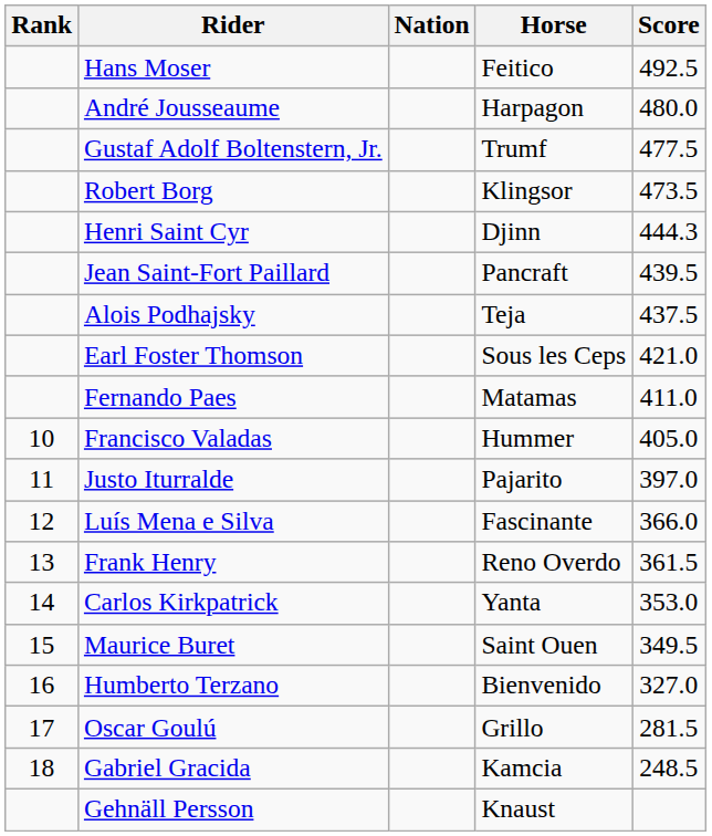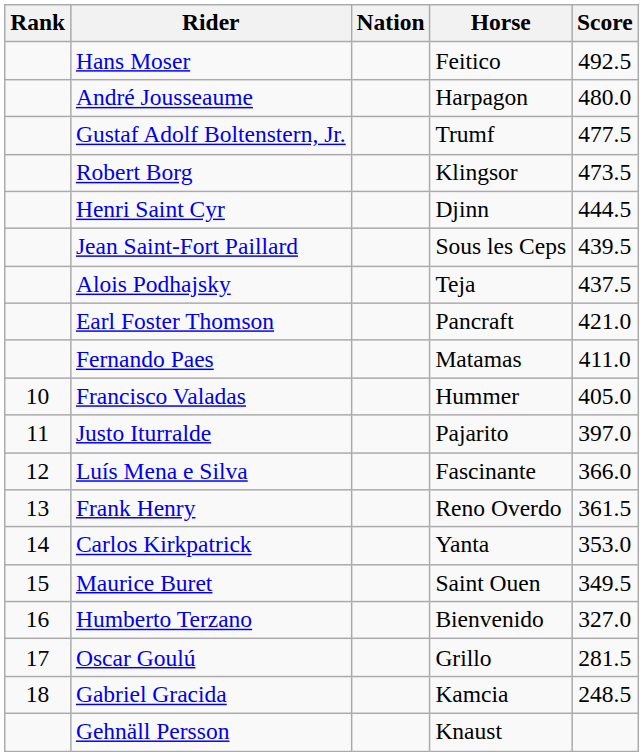Henri Saint Cyr | Score: 444.3 -> 444.5
Jean Saint-Fort Paillard | Horse: Pancraft -> Sous les Ceps
Earl Foster Thomson | Horse: Sous les Ceps -> Pancraft
